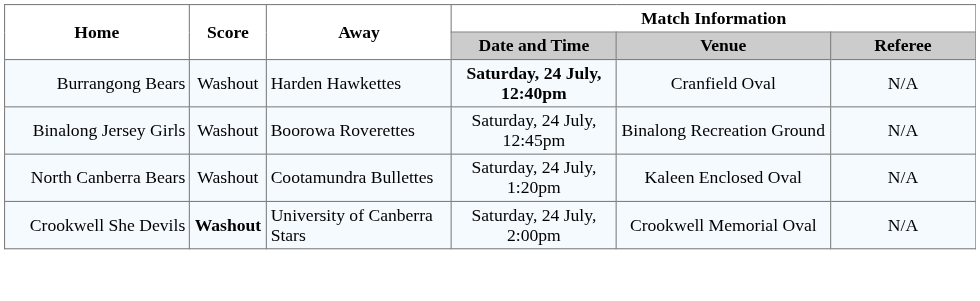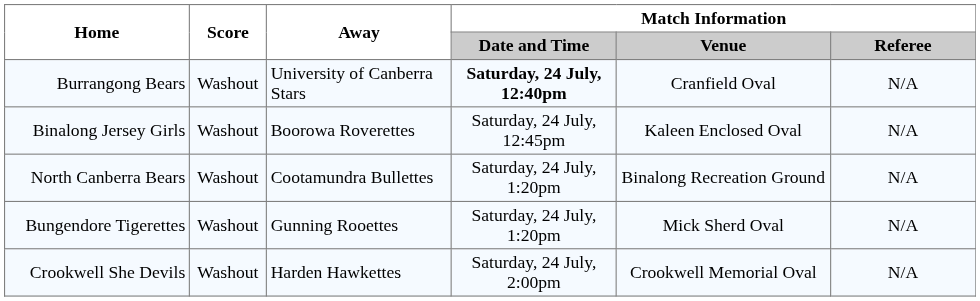Burrangong Bears | Away: Harden Hawkettes -> University of Canberra Stars
Binalong Jersey Girls | Match Information / Venue: Binalong Recreation Ground -> Kaleen Enclosed Oval
North Canberra Bears | Match Information / Venue: Kaleen Enclosed Oval -> Binalong Recreation Ground
+ row: Bungendore Tigerettes | Washout | Gunning Rooettes | Saturday, 24 July, 1:20pm | Mick Sherd Oval | N/A
Crookwell She Devils | Score: bold -> normal
Crookwell She Devils | Away: University of Canberra Stars -> Harden Hawkettes
